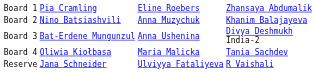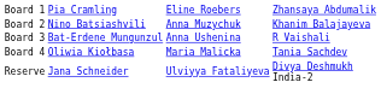Board 3 | column 4: Divya Deshmukh India-2 -> R Vaishali
Reserve | column 4: R Vaishali -> Divya Deshmukh India-2
